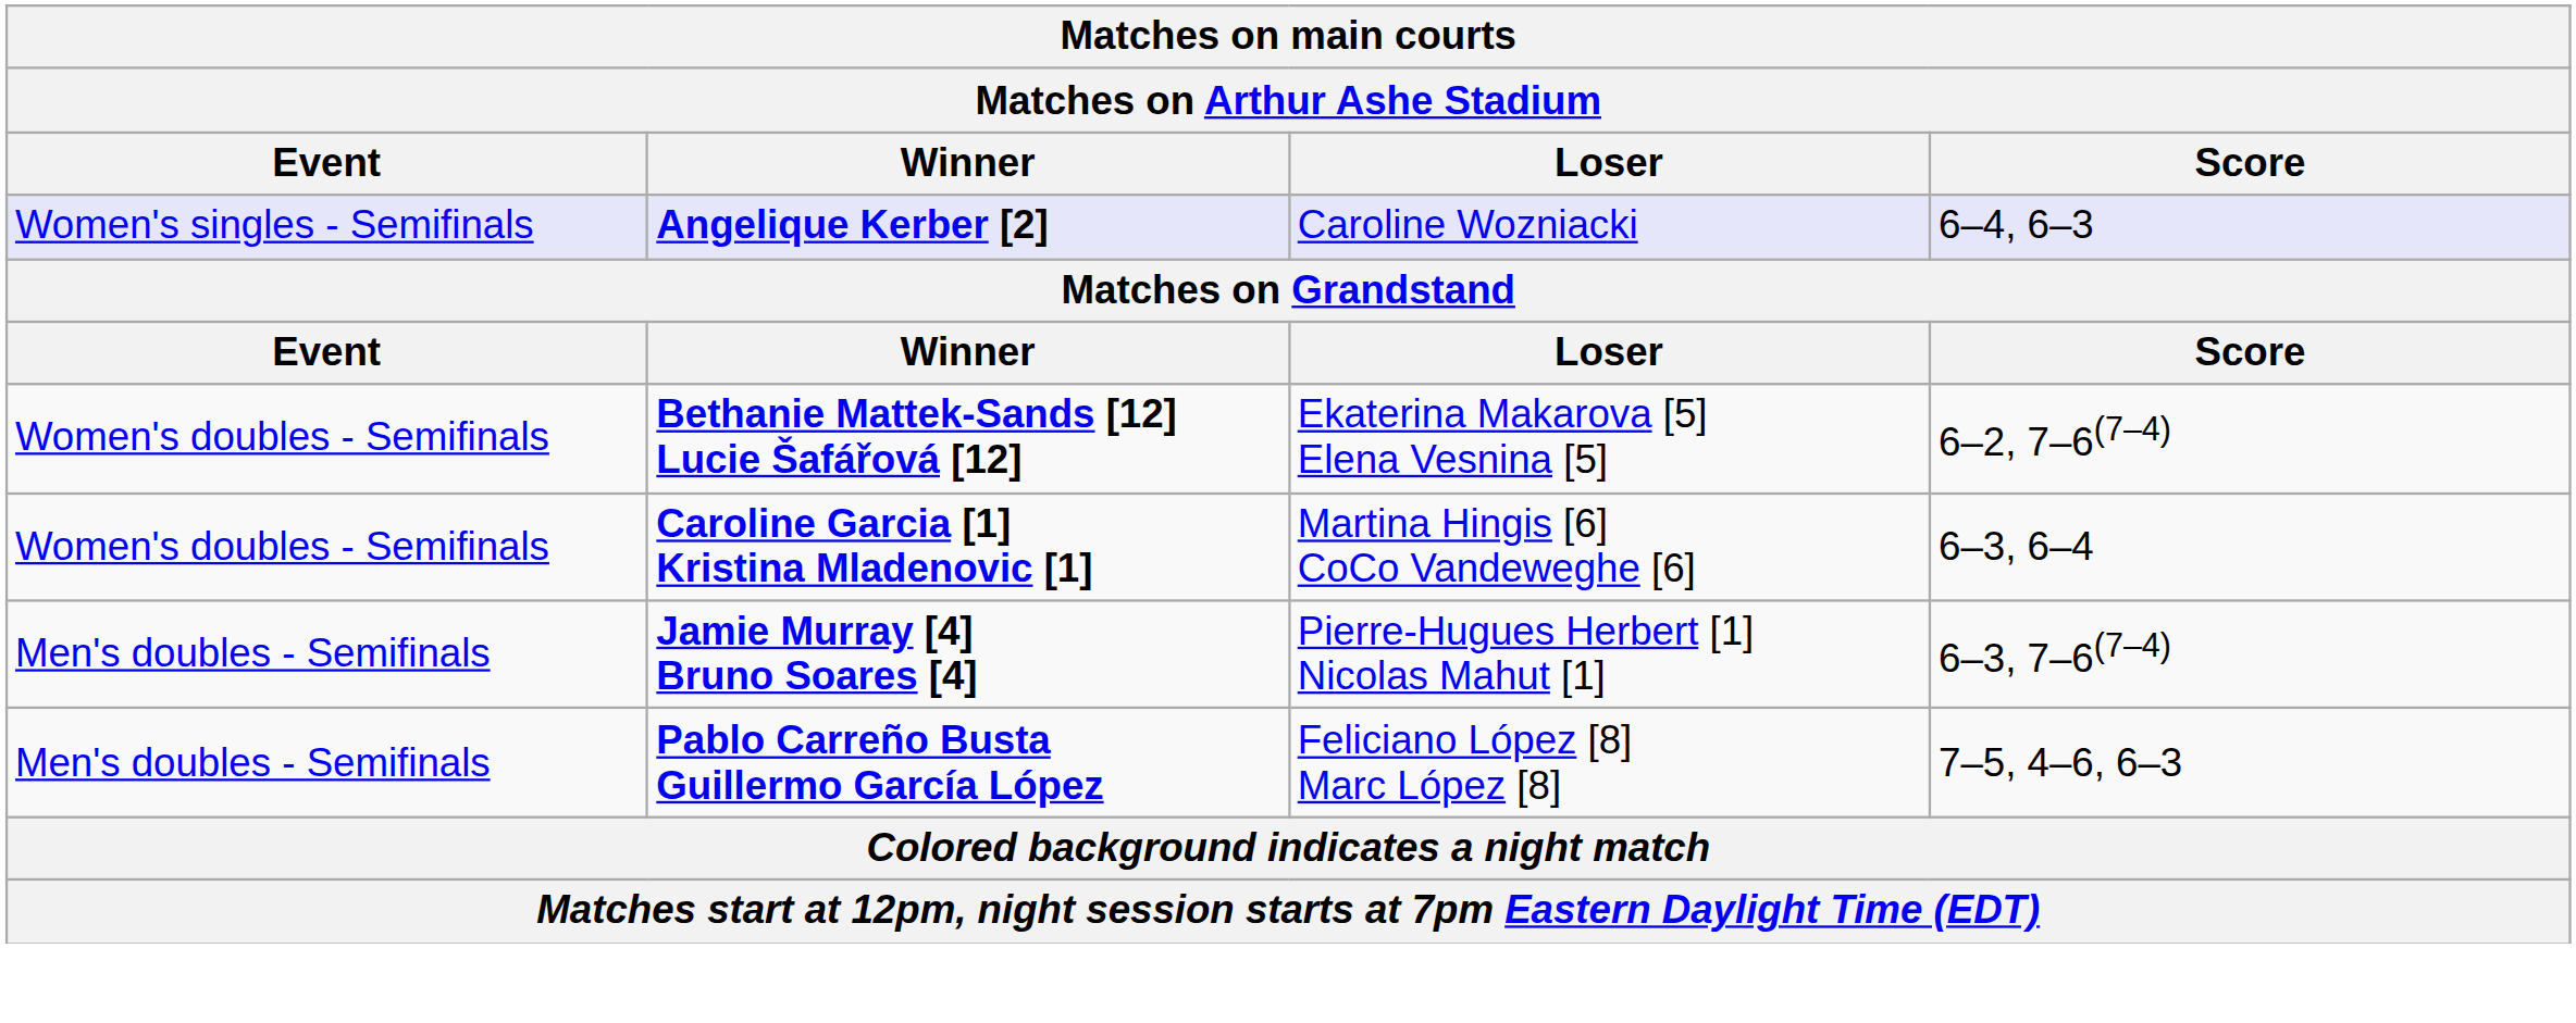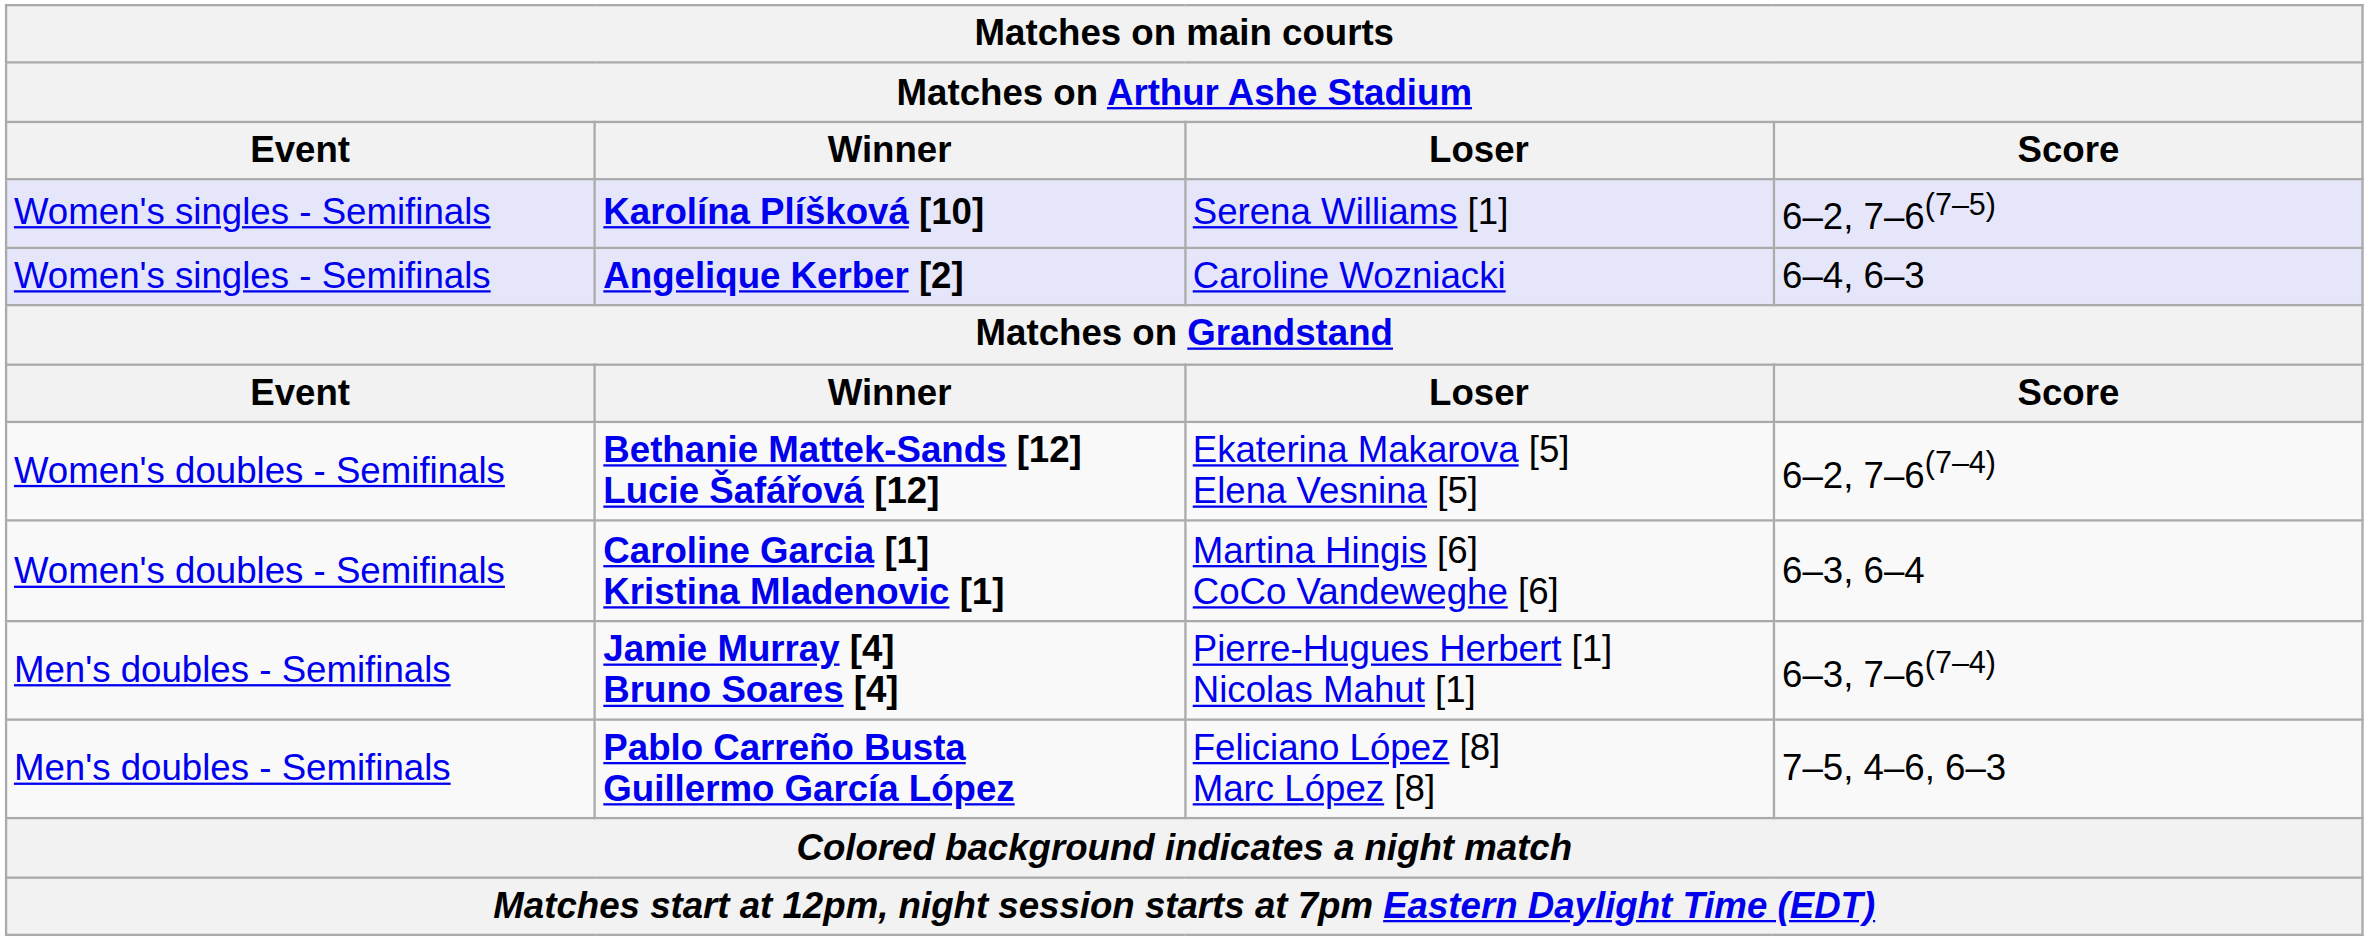+ row: Women's singles - Semifinals | Karolína Plíšková [10] | Serena Williams [1] | 6–2, 7–6(7–5)
